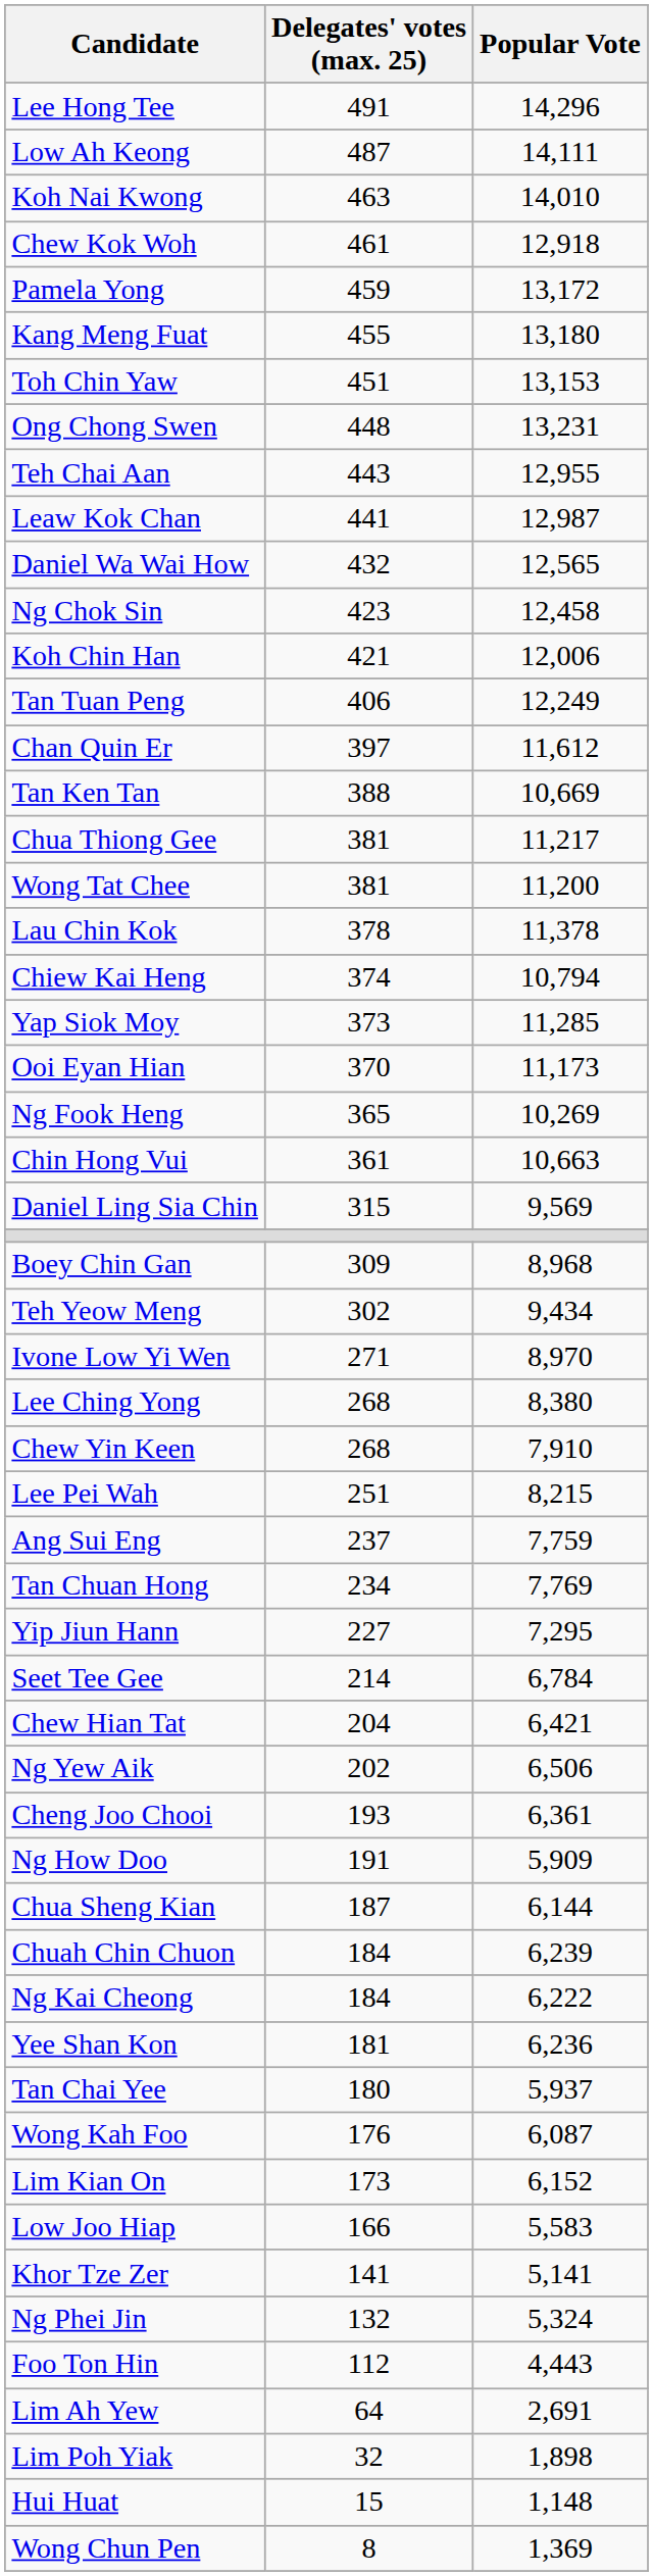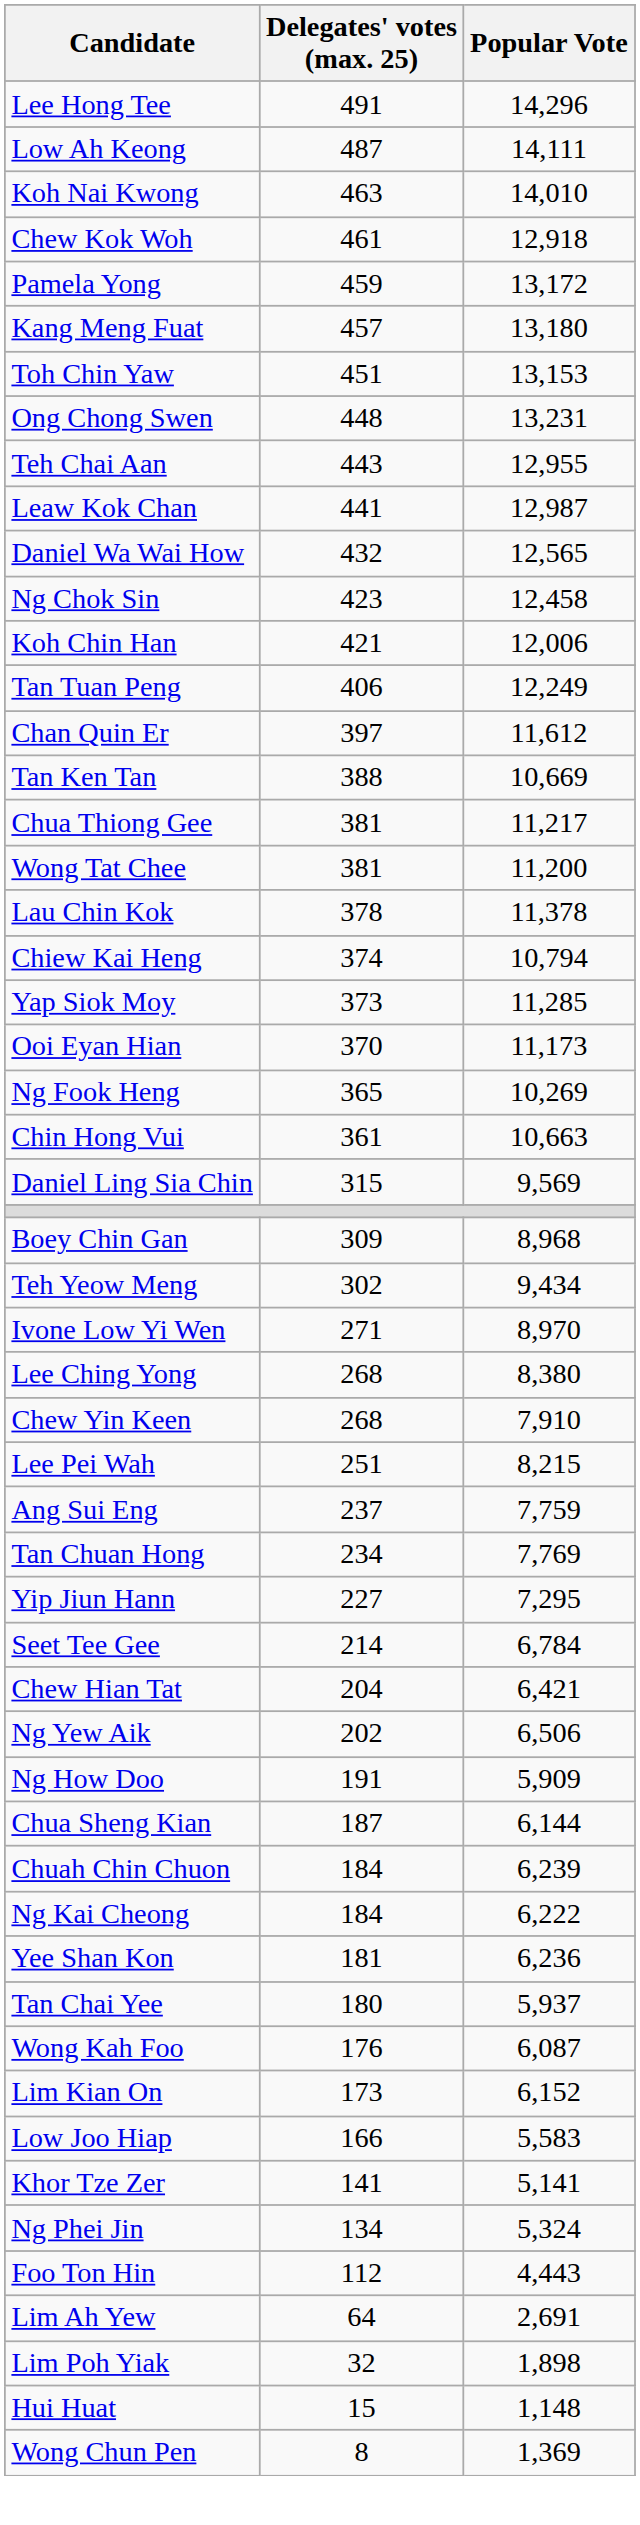Kang Meng Fuat | Delegates' votes (max. 25): 455 -> 457
- row: Cheng Joo Chooi | 193 | 6,361
Ng Phei Jin | Delegates' votes (max. 25): 132 -> 134
